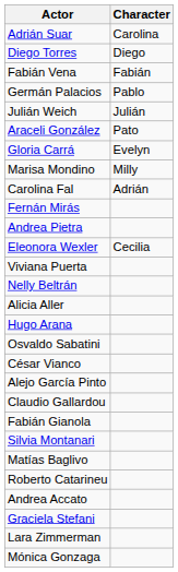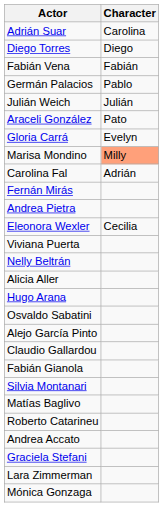Marisa Mondino | Character: no background -> lightsalmon background
- row: César Vianco
